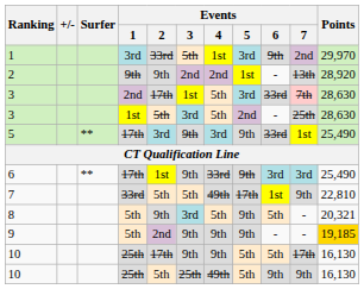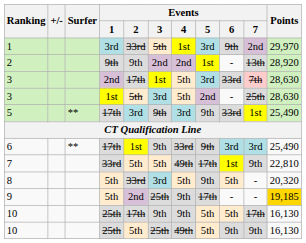8 | Events / 2: 9th -> 33rd
8 | Points: 20,321 -> 20,320
9 | Events / 3: 9th -> 25th
9 | Events / 5: 9th -> 17th
